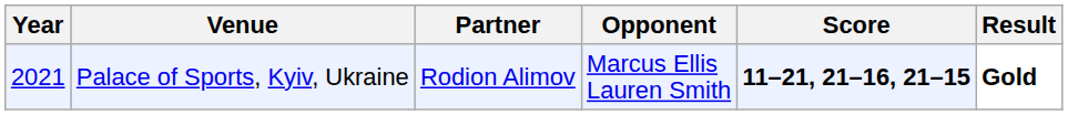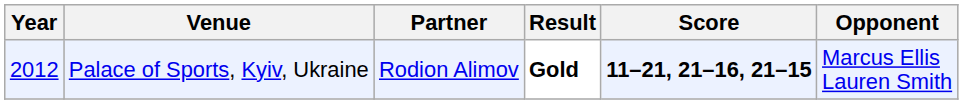columns swapped: Opponent <-> Result
Palace of Sports, Kyiv, Ukraine | Year: 2021 -> 2012
